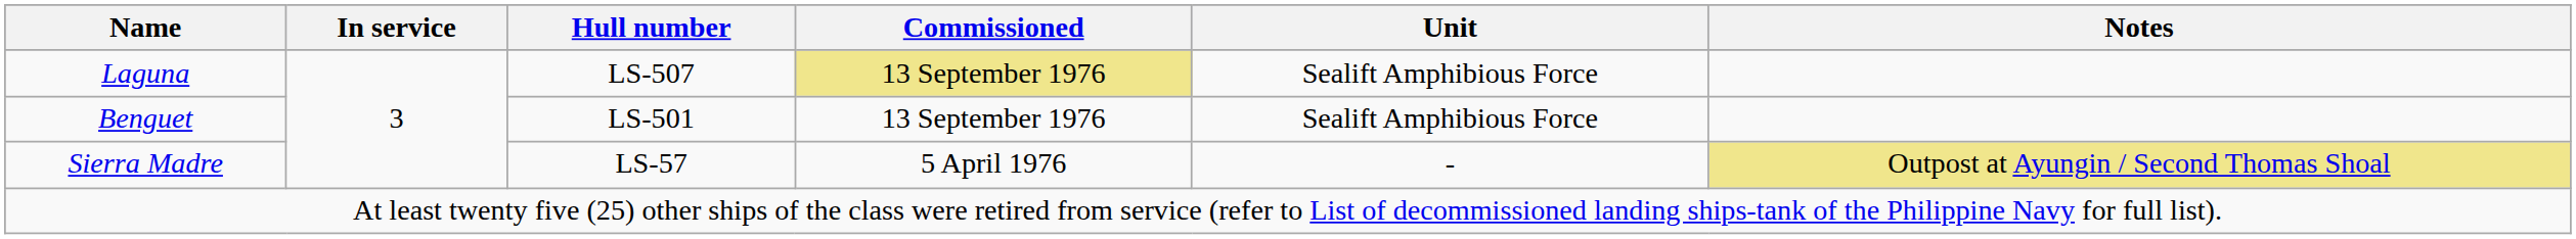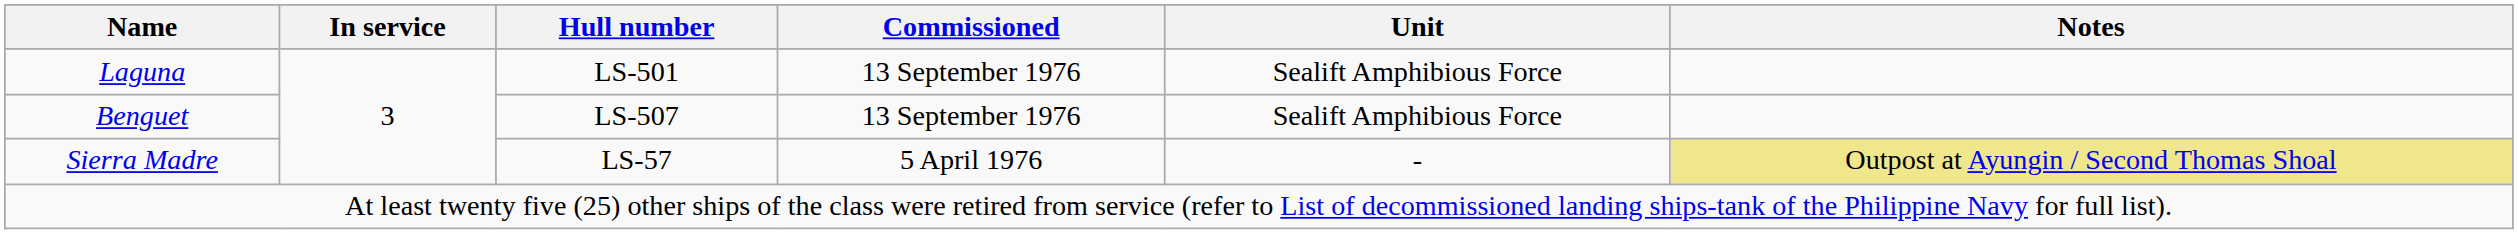Laguna | Hull number: LS-507 -> LS-501
Laguna | Commissioned: khaki background -> no background
Benguet | Hull number: LS-501 -> LS-507
